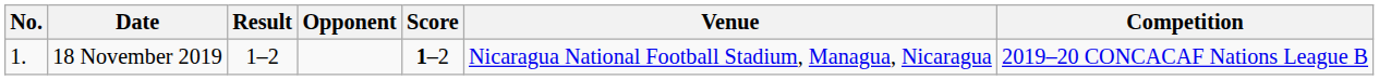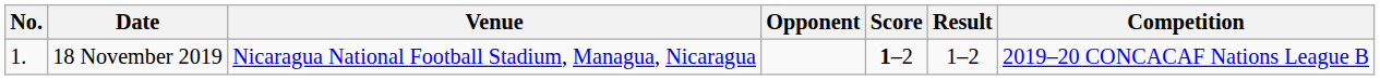columns swapped: Venue <-> Result
